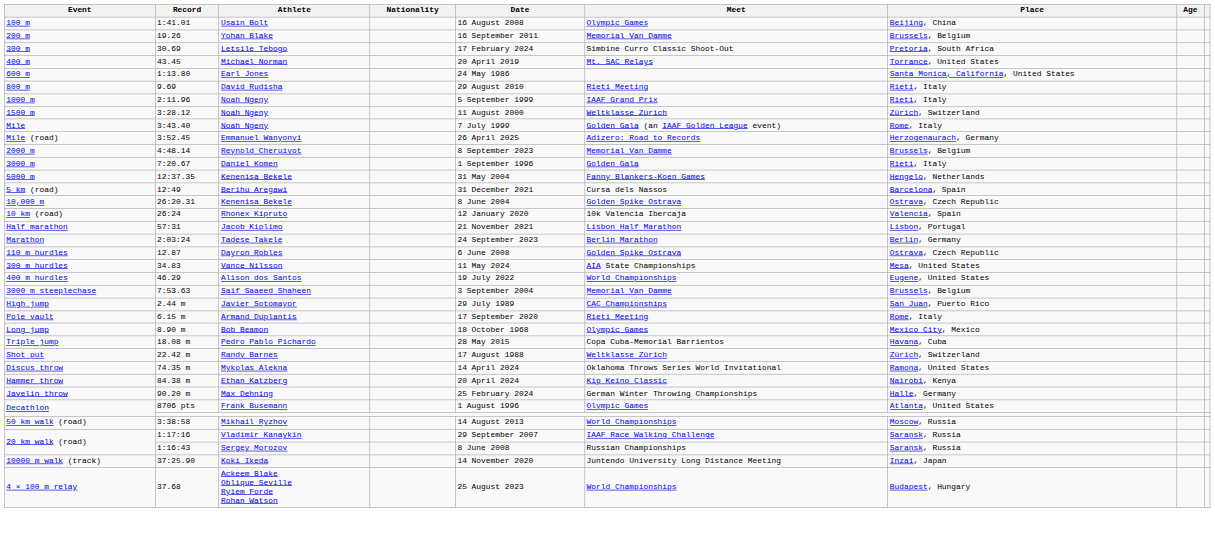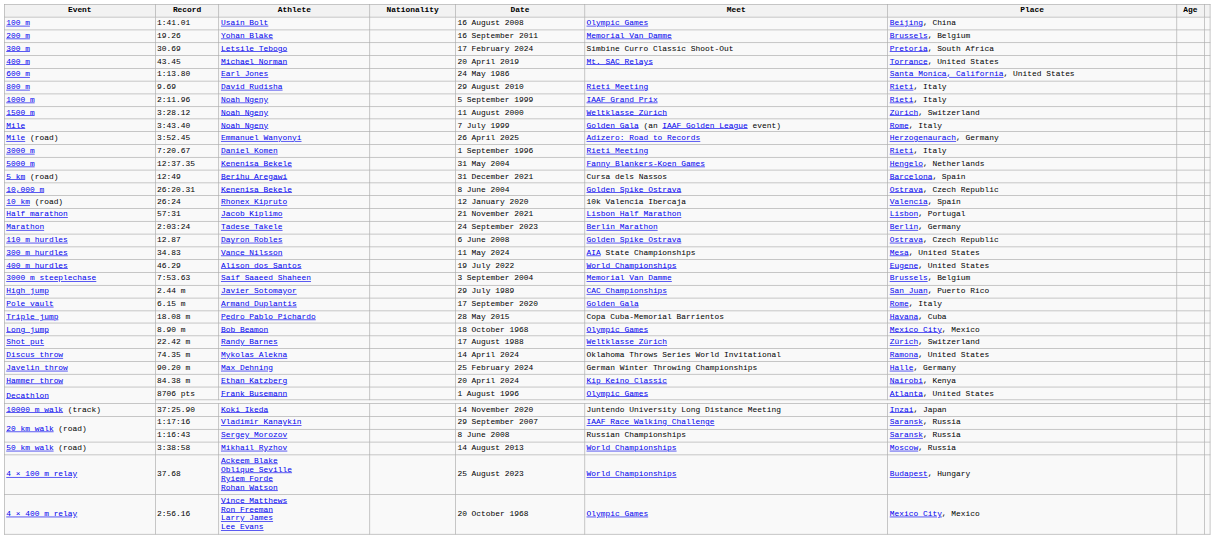- row: 2000 m | 4:48.14 | Reynold Cheruiyot | 8 September 2023 | Memorial Van Damme | Brussels, Belgium
3000 m | Meet: Golden Gala -> Rieti Meeting
Pole vault | Meet: Rieti Meeting -> Golden Gala
rows swapped: Long jump <-> Triple jump
rows swapped: Hammer throw <-> Javelin throw
rows swapped: 10000 m walk (track) <-> 50 km walk (road)
+ row: 4 × 400 m relay | 2:56.16 | Vince Matthews Ron Freeman Larry James Lee Evans | 20 October 1968 | Olympic Games | Mexico City, Mexico
